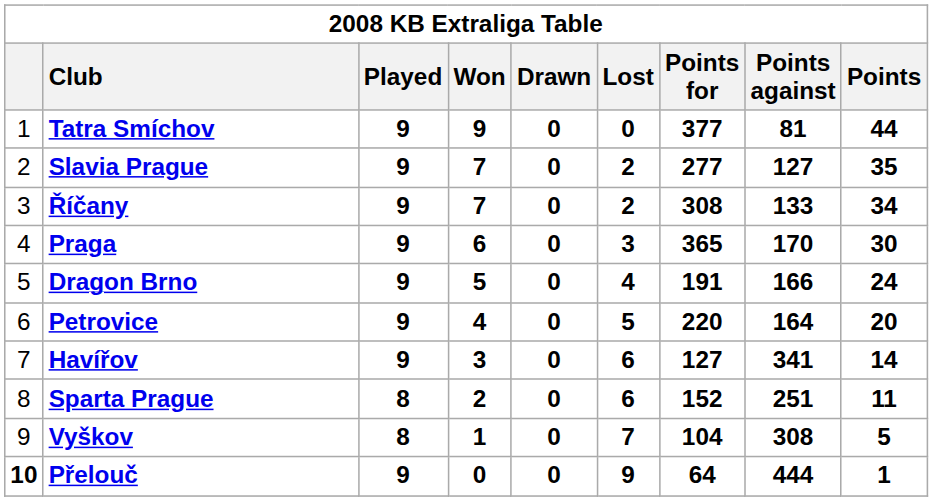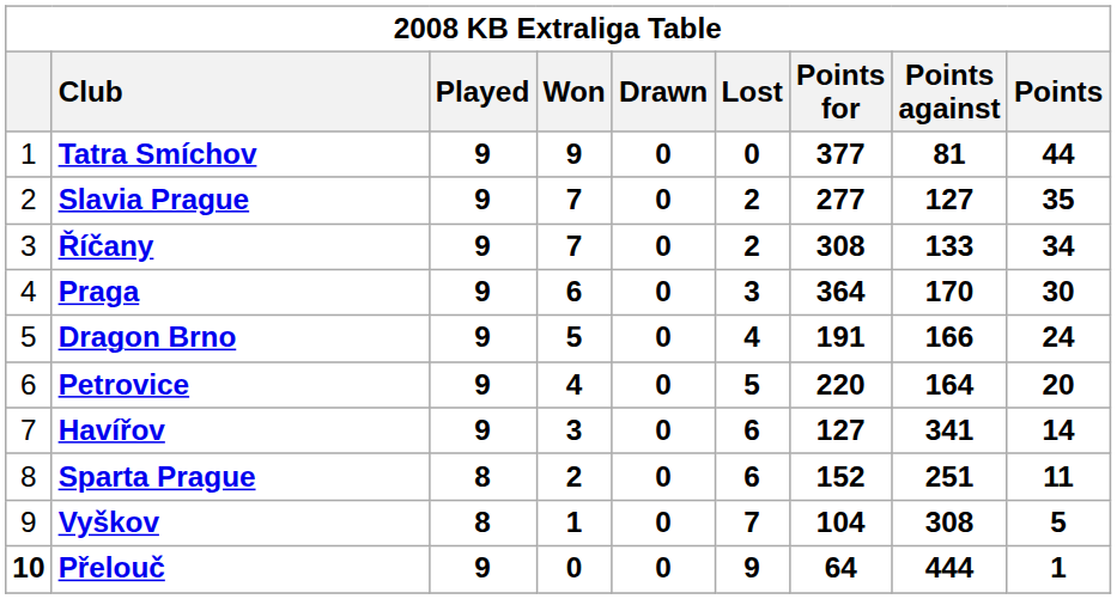Praga | Points for: 365 -> 364
